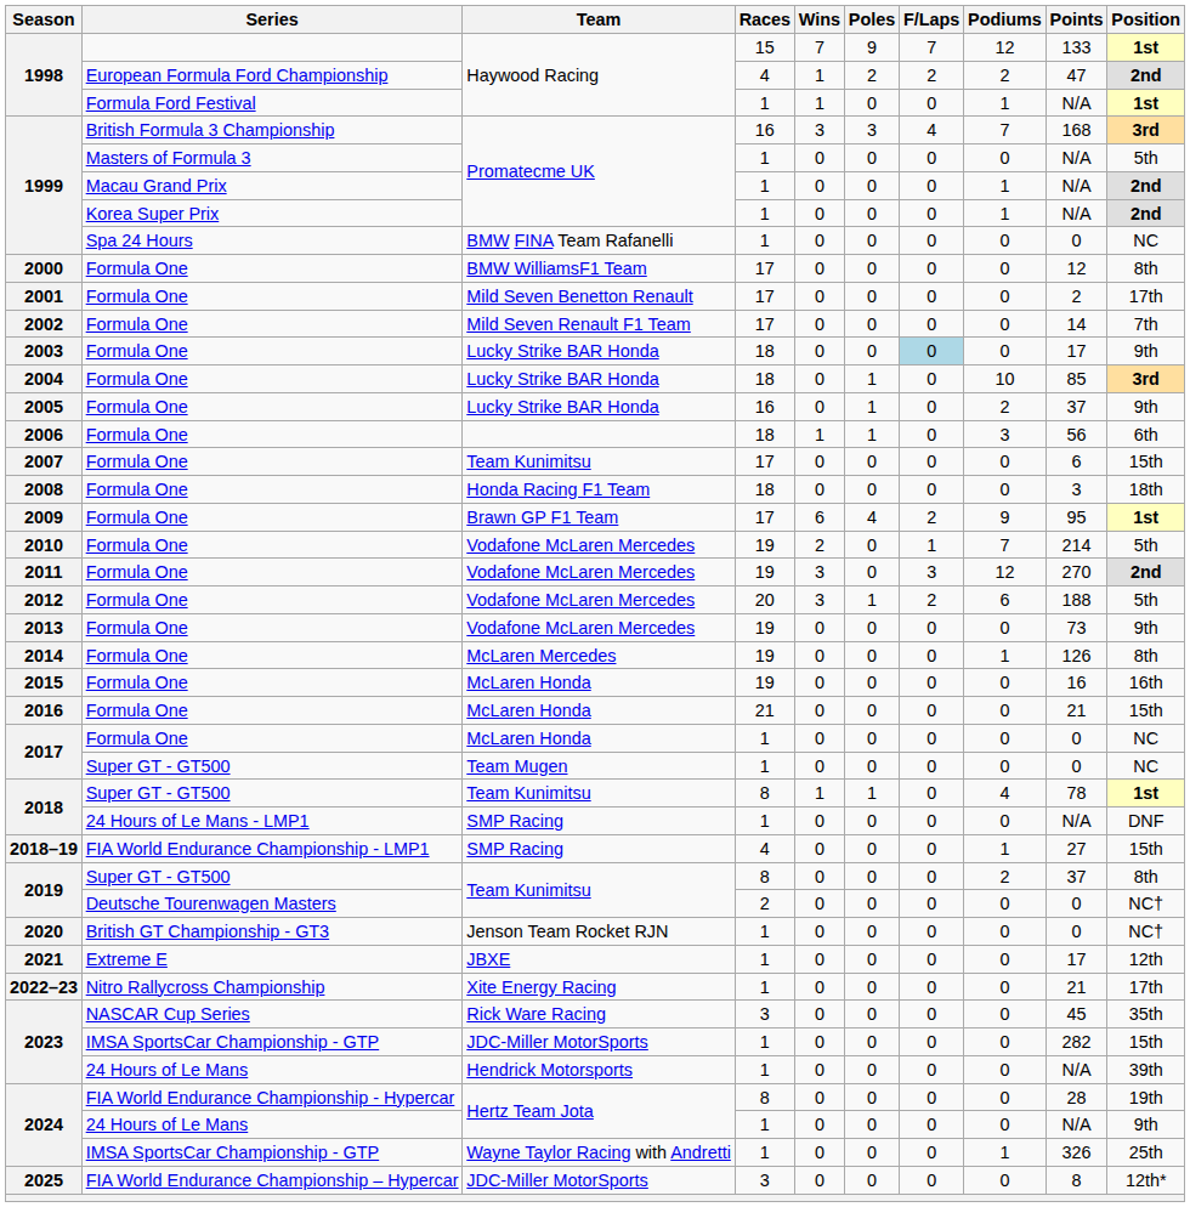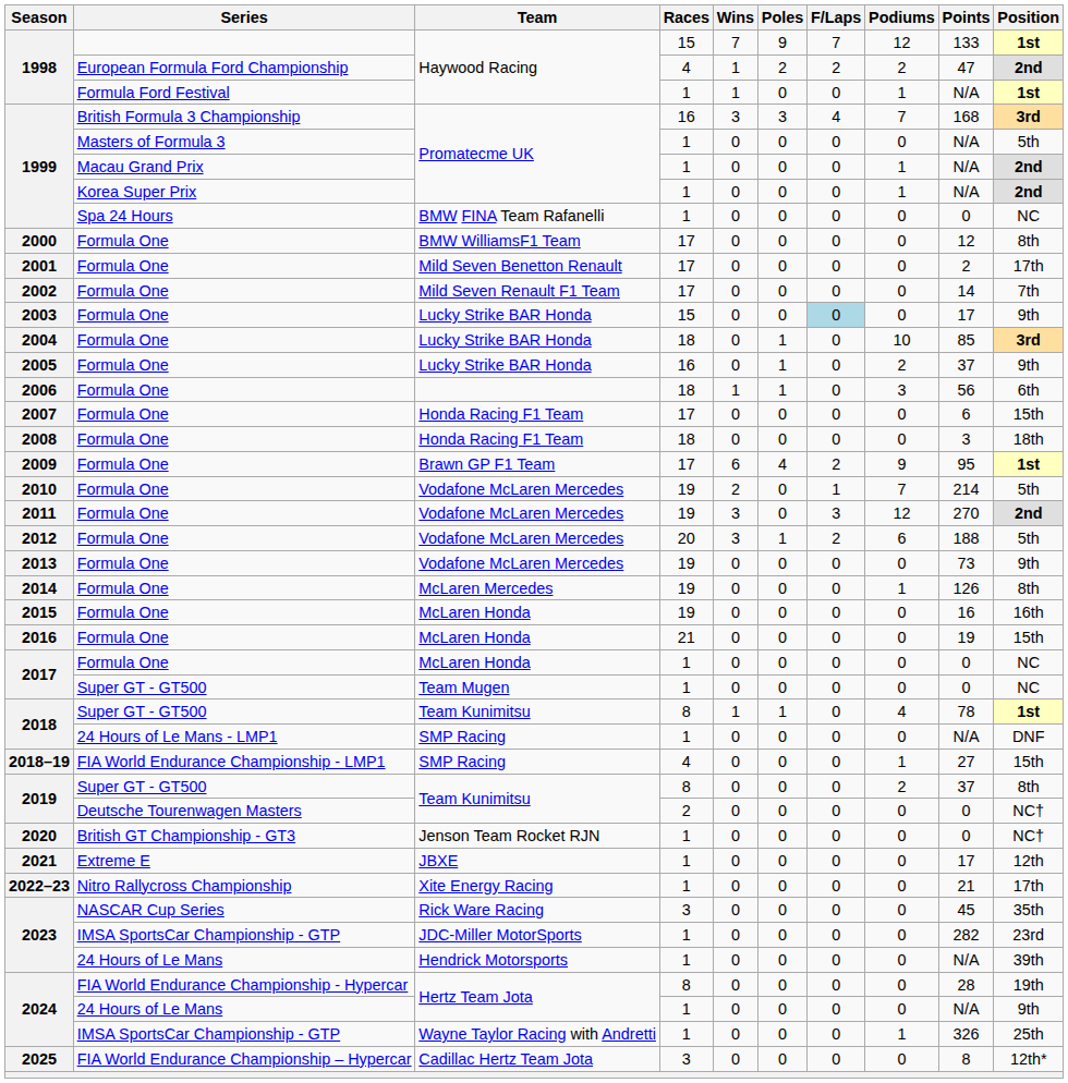2003 | Races: 18 -> 15
2007 | Team: Team Kunimitsu -> Honda Racing F1 Team
2016 | Points: 21 -> 19
2023 / IMSA SportsCar Championship - GTP | Position: 15th -> 23rd
2025 | Team: JDC-Miller MotorSports -> Cadillac Hertz Team Jota
